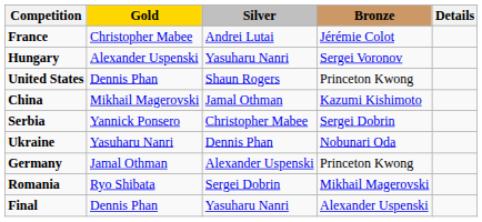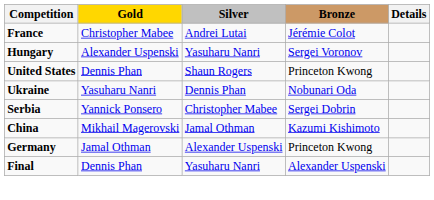rows swapped: China <-> Ukraine
- row: Romania | Ryo Shibata | Sergei Dobrin | Mikhail Magerovski
